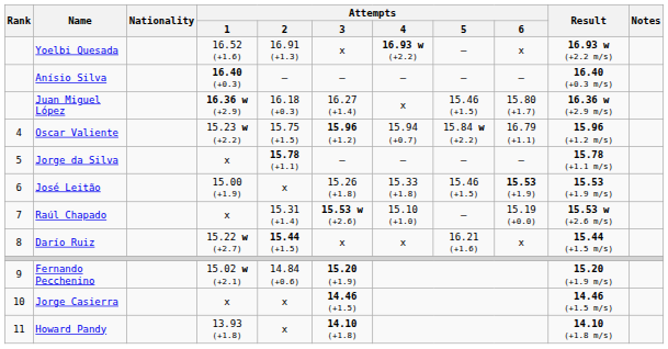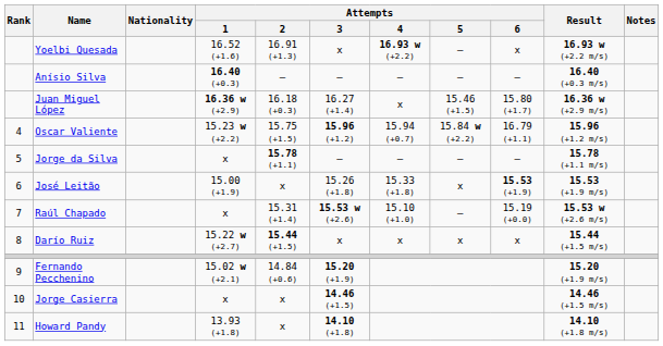José Leitão | Attempts / 5: 15.46 (+1.5) -> x
Darío Ruiz | Attempts / 5: 16.21 (+1.6) -> x
